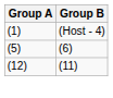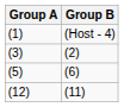+ row: (3) | (2)
